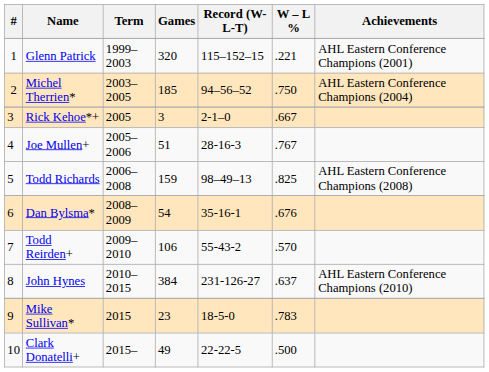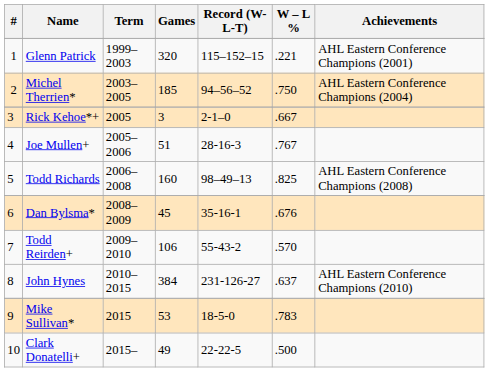Todd Richards | Games: 159 -> 160
Dan Bylsma* | Games: 54 -> 45
Mike Sullivan* | Games: 23 -> 53
